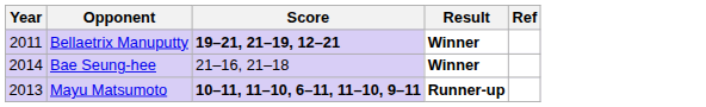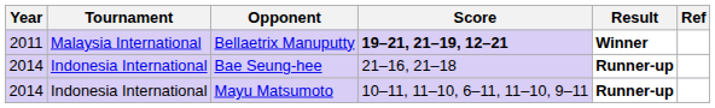+ column: Tournament | Malaysia International | Indonesia International | Indonesia International
Bae Seung-hee | Result: Winner -> Runner-up
Mayu Matsumoto | Year: 2013 -> 2014
Mayu Matsumoto | Score: bold -> normal
